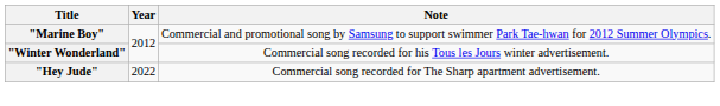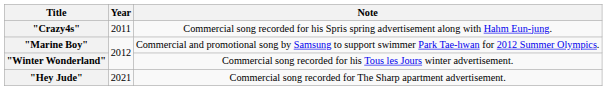+ row: "Crazy4s" | 2011 | Commercial song recorded for his Spris spring advertisement along with Hahm Eun-jung.
"Hey Jude" | Year: 2022 -> 2021
